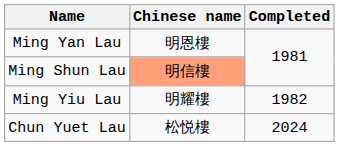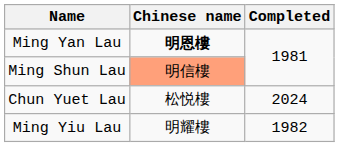Ming Yan Lau | Chinese name: normal -> bold
rows swapped: Ming Yiu Lau <-> Chun Yuet Lau
